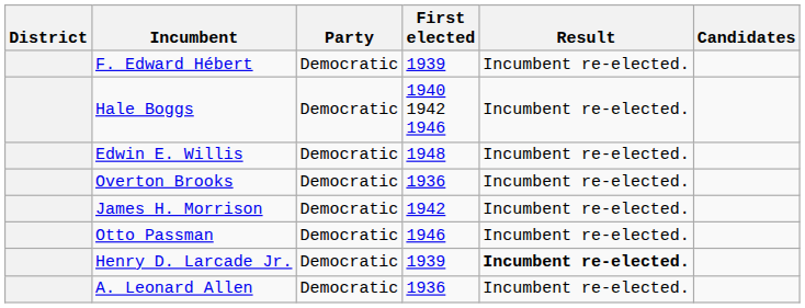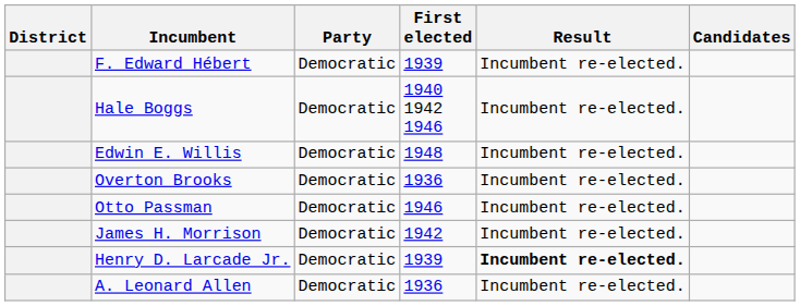rows swapped: Otto Passman <-> James H. Morrison
